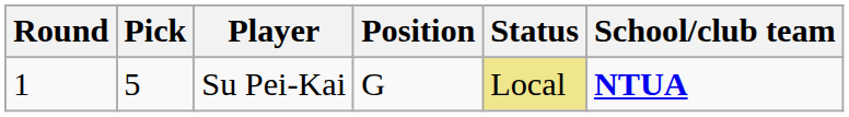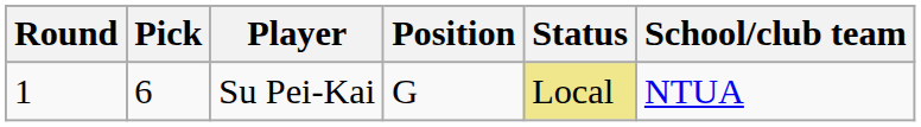Su Pei-Kai | Pick: 5 -> 6
Su Pei-Kai | School/club team: bold -> normal
